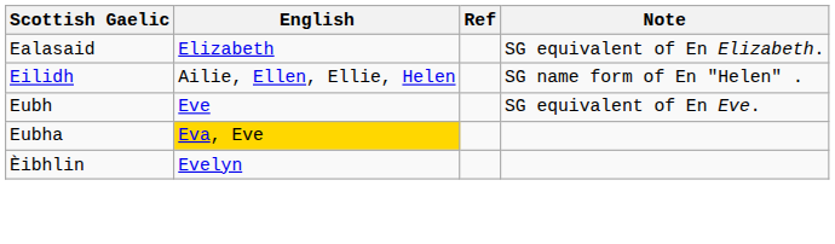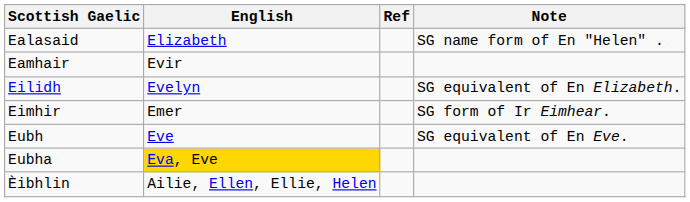Ealasaid | Note: SG equivalent of En Elizabeth. -> SG name form of En "Helen" .
+ row: Eamhair | Evir
Eilidh | English: Ailie, Ellen, Ellie, Helen -> Evelyn
Eilidh | Note: SG name form of En "Helen" . -> SG equivalent of En Elizabeth.
+ row: Eimhir | Emer | SG form of Ir Eimhear.
Èibhlin | English: Evelyn -> Ailie, Ellen, Ellie, Helen
